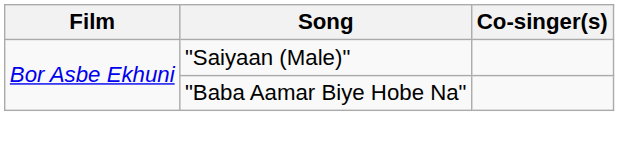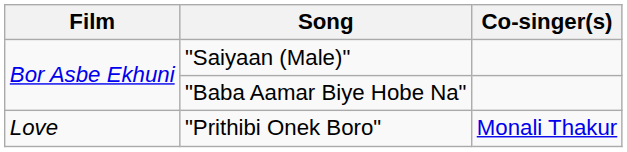+ row: Love | "Prithibi Onek Boro" | Monali Thakur
